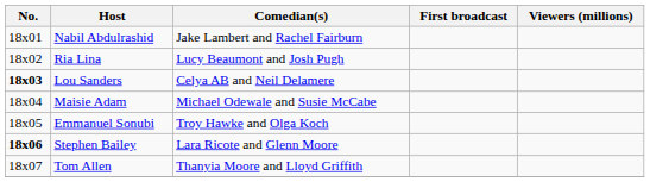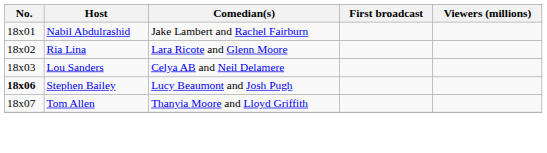Ria Lina | Comedian(s): Lucy Beaumont and Josh Pugh -> Lara Ricote and Glenn Moore
Lou Sanders | No.: bold -> normal
- row: 18x04 | Maisie Adam | Michael Odewale and Susie McCabe
- row: 18x05 | Emmanuel Sonubi | Troy Hawke and Olga Koch
Stephen Bailey | Comedian(s): Lara Ricote and Glenn Moore -> Lucy Beaumont and Josh Pugh
